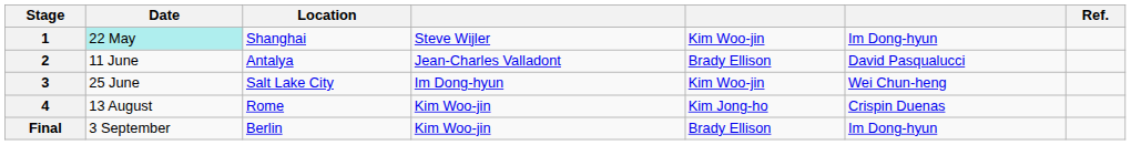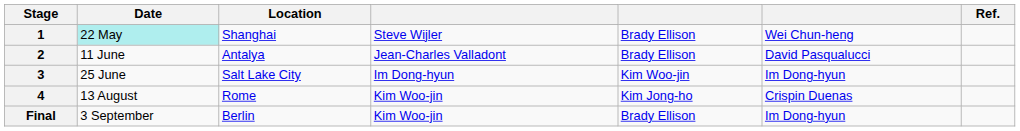1 | column 5: Kim Woo-jin -> Brady Ellison
1 | column 6: Im Dong-hyun -> Wei Chun-heng
3 | column 6: Wei Chun-heng -> Im Dong-hyun
